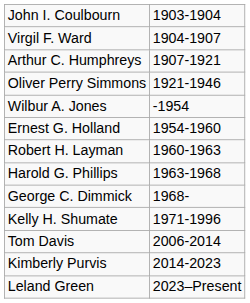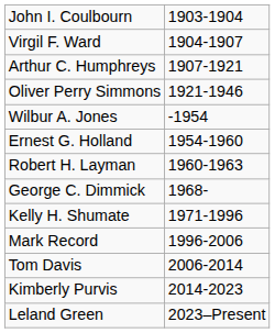- row: Harold G. Phillips | 1963-1968
+ row: Mark Record | 1996-2006
